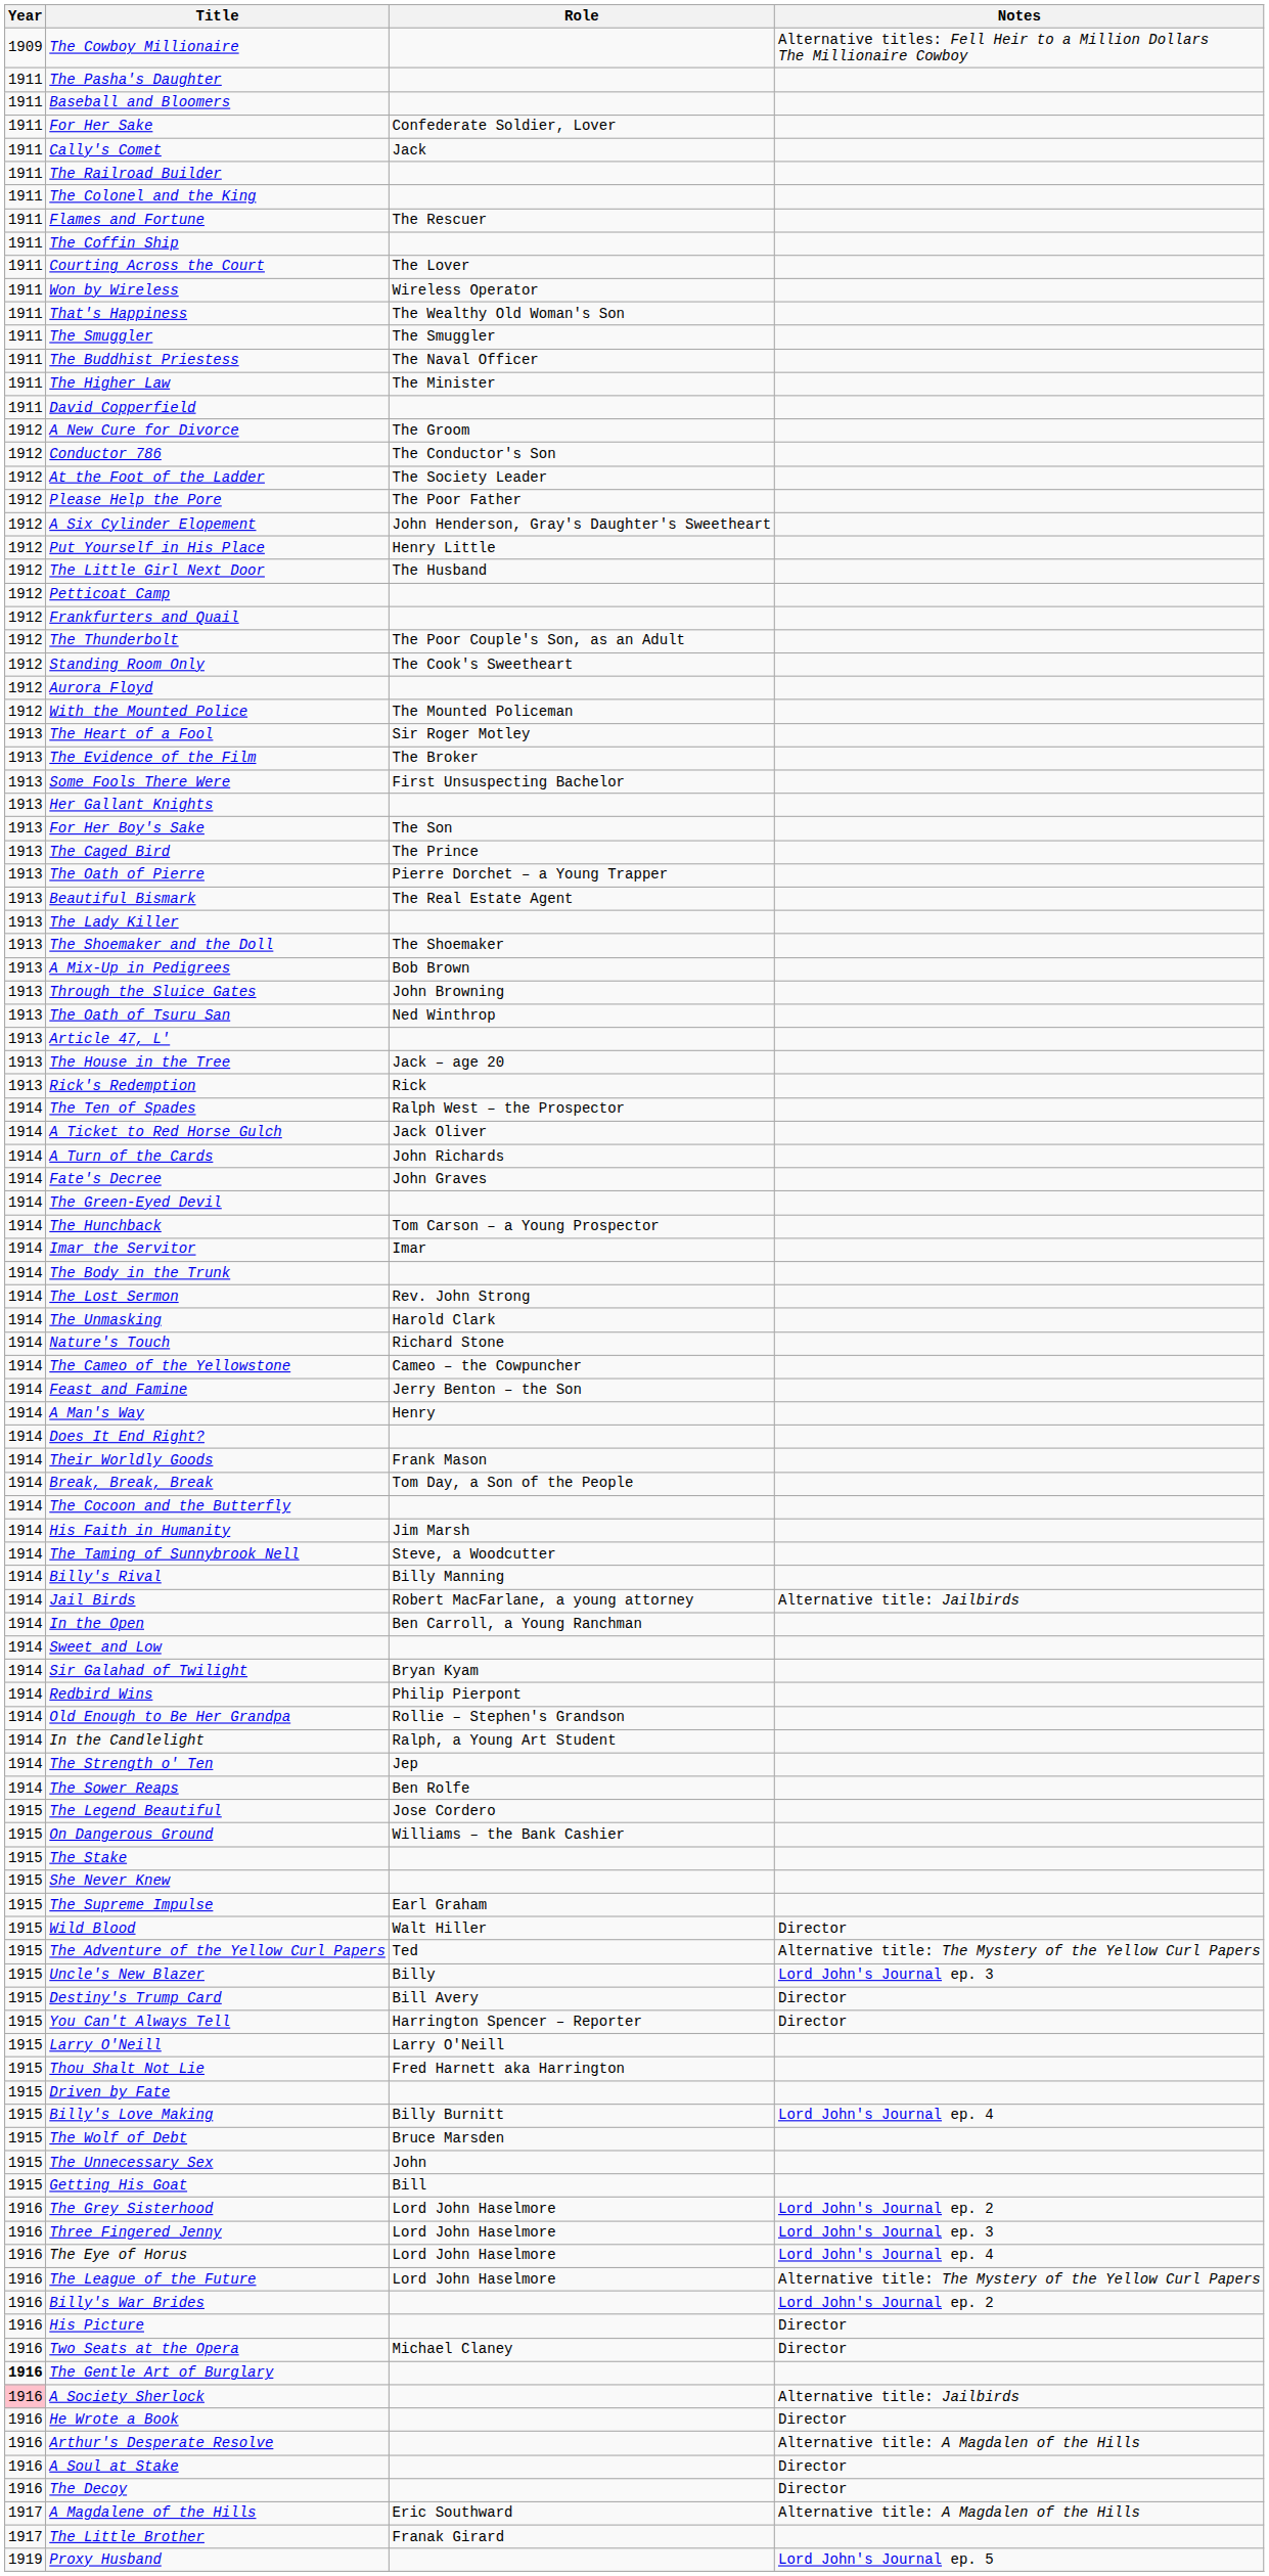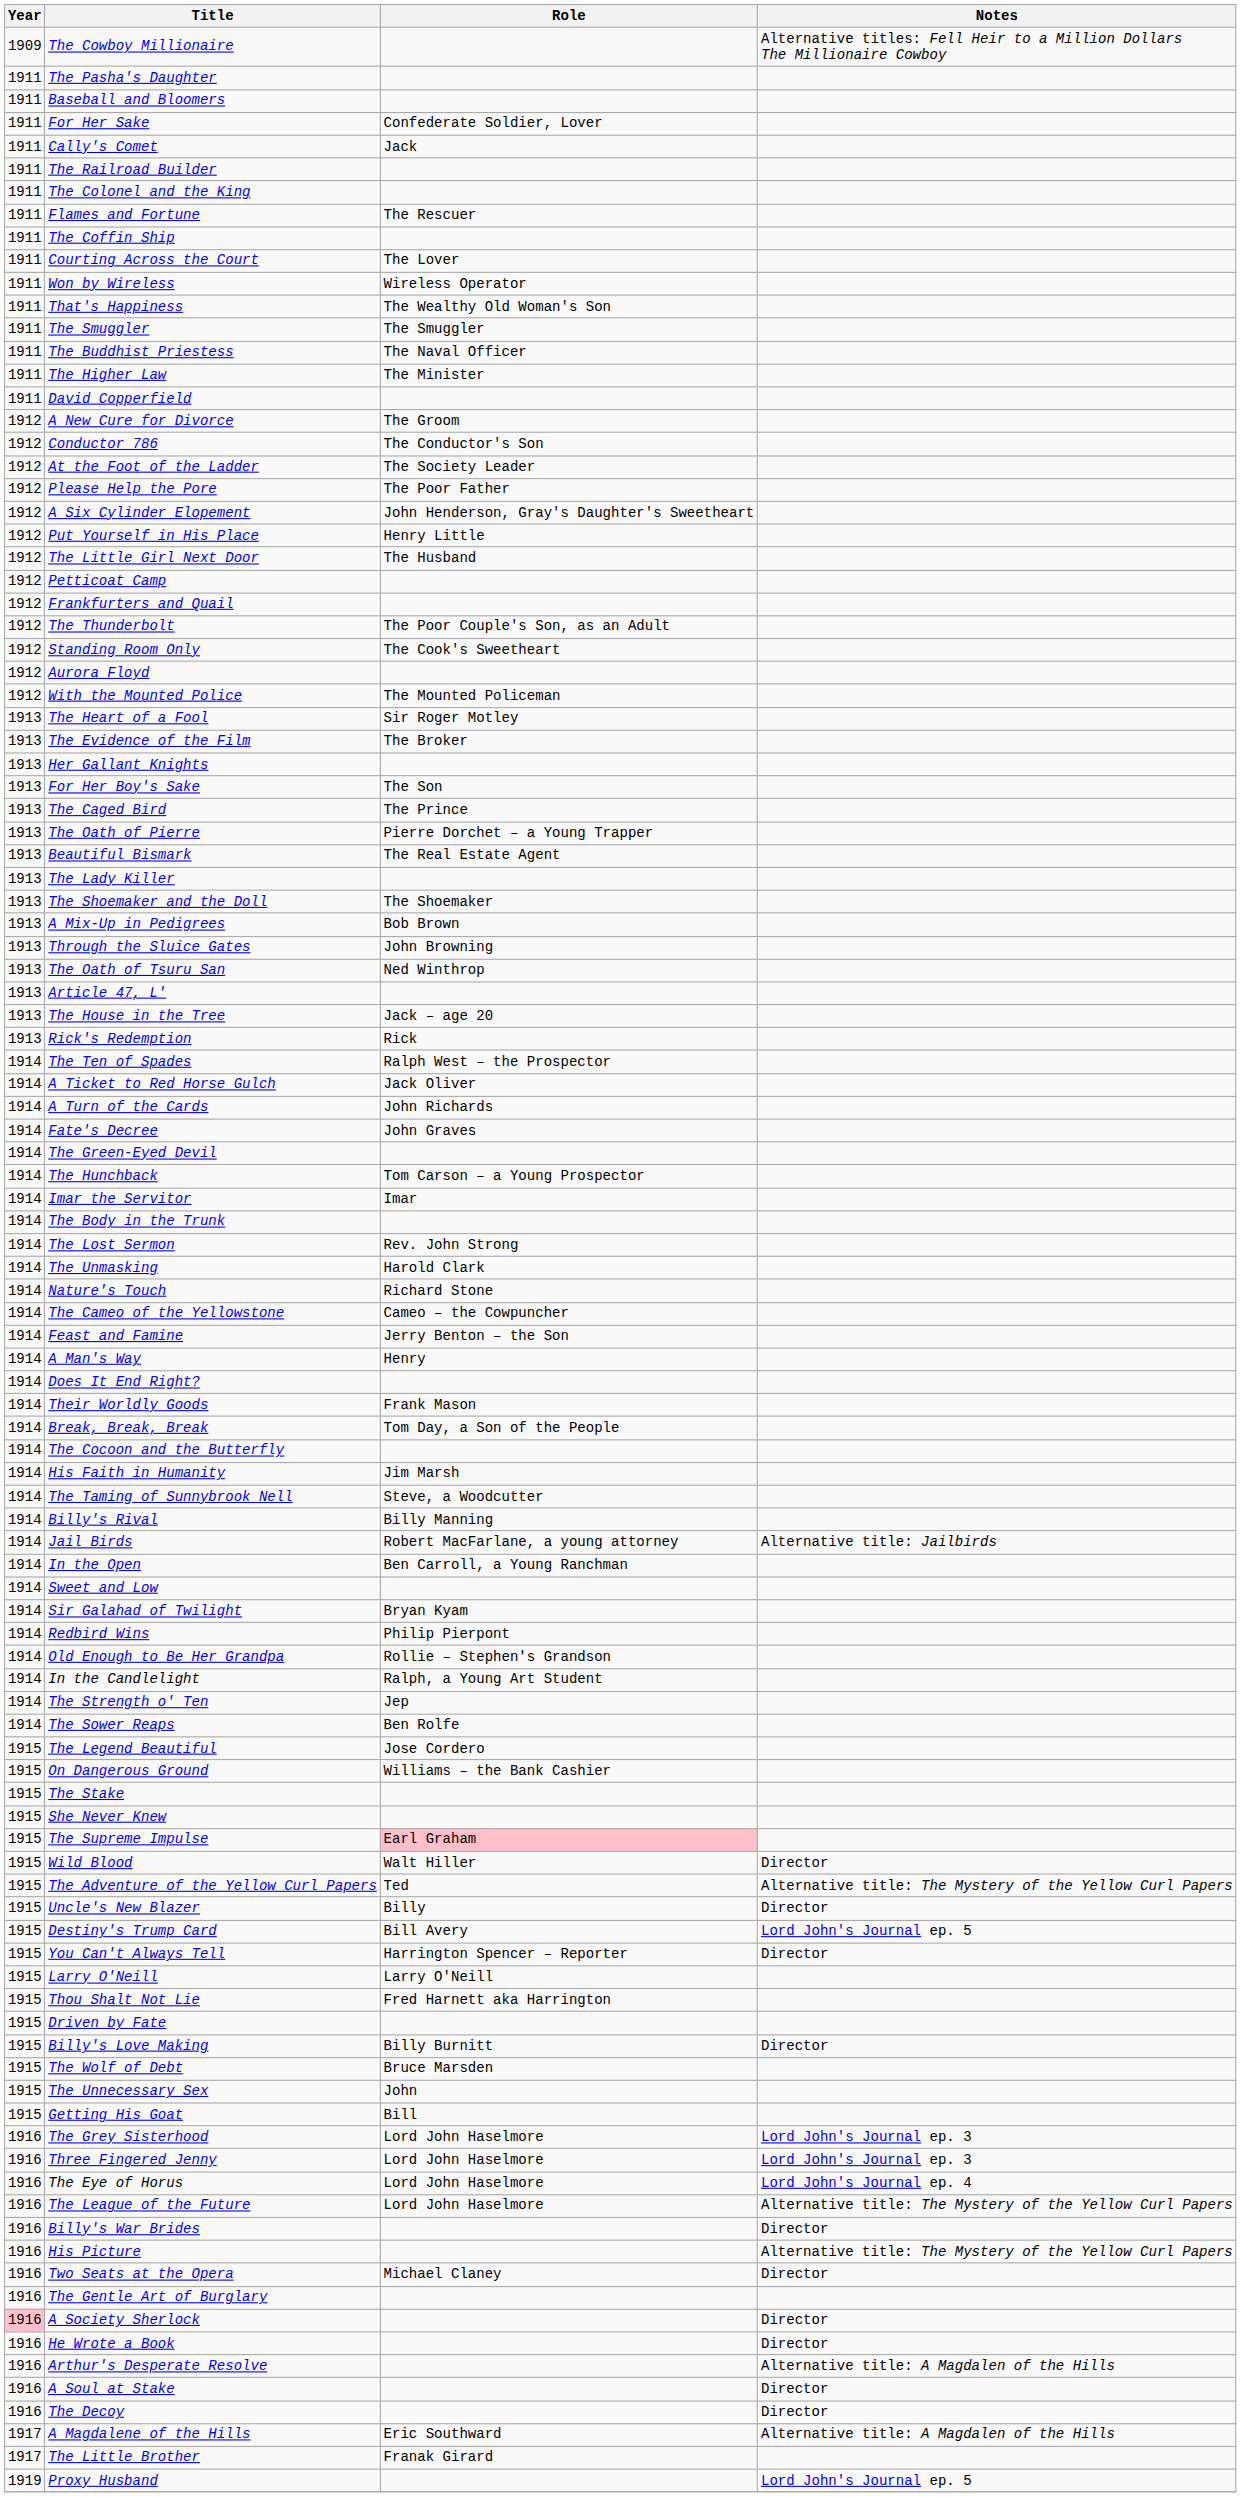- row: 1913 | Some Fools There Were | First Unsuspecting Bachelor
The Supreme Impulse | Role: no background -> pink background
Uncle's New Blazer | Notes: Lord John's Journal ep. 3 -> Director
Destiny's Trump Card | Notes: Director -> Lord John's Journal ep. 5
Billy's Love Making | Notes: Lord John's Journal ep. 4 -> Director
The Grey Sisterhood | Notes: Lord John's Journal ep. 2 -> Lord John's Journal ep. 3
Billy's War Brides | Notes: Lord John's Journal ep. 2 -> Director
His Picture | Notes: Director -> Alternative title: The Mystery of the Yellow Curl Papers
The Gentle Art of Burglary | Year: bold -> normal
A Society Sherlock | Notes: Alternative title: Jailbirds -> Director
